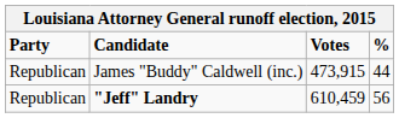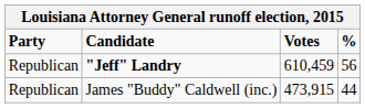rows swapped: "Jeff" Landry <-> James "Buddy" Caldwell (inc.)
